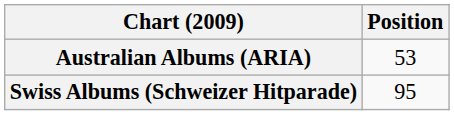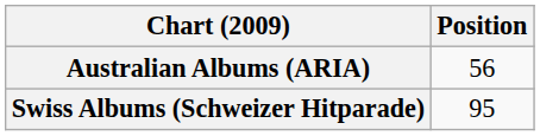Australian Albums (ARIA) | Position: 53 -> 56
